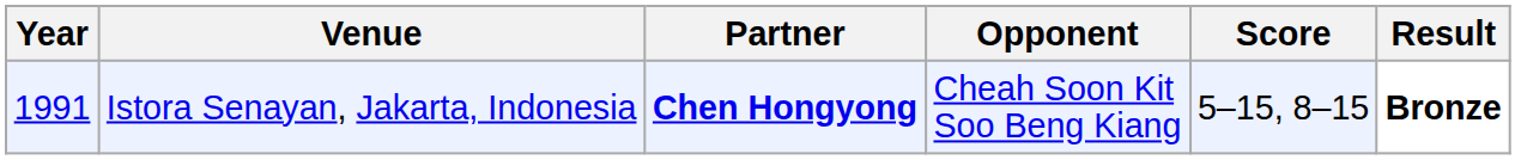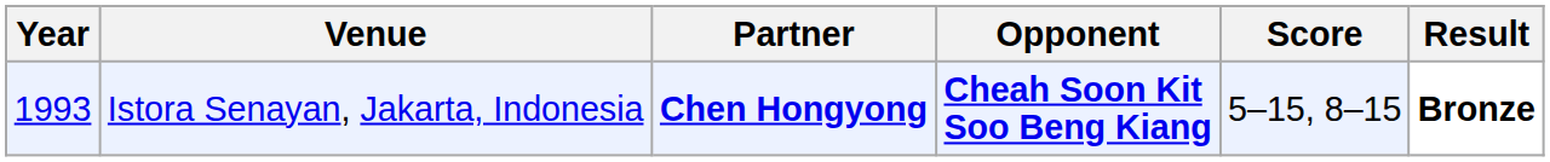Istora Senayan, Jakarta, Indonesia | Year: 1991 -> 1993
Istora Senayan, Jakarta, Indonesia | Opponent: normal -> bold
